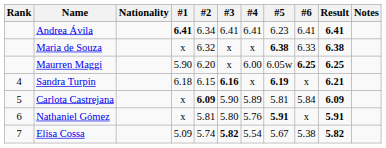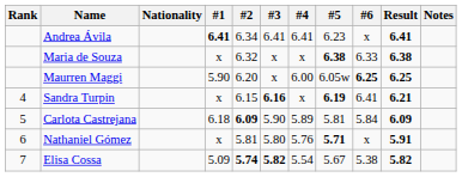Andrea Ávila | #6: 6.41 -> x
Sandra Turpin | #1: 6.18 -> x
Sandra Turpin | #6: x -> 6.41
Carlota Castrejana | #1: x -> 6.18
Nathaniel Gómez | #5: 5.91 -> 5.71
Elisa Cossa | #2: normal -> bold
